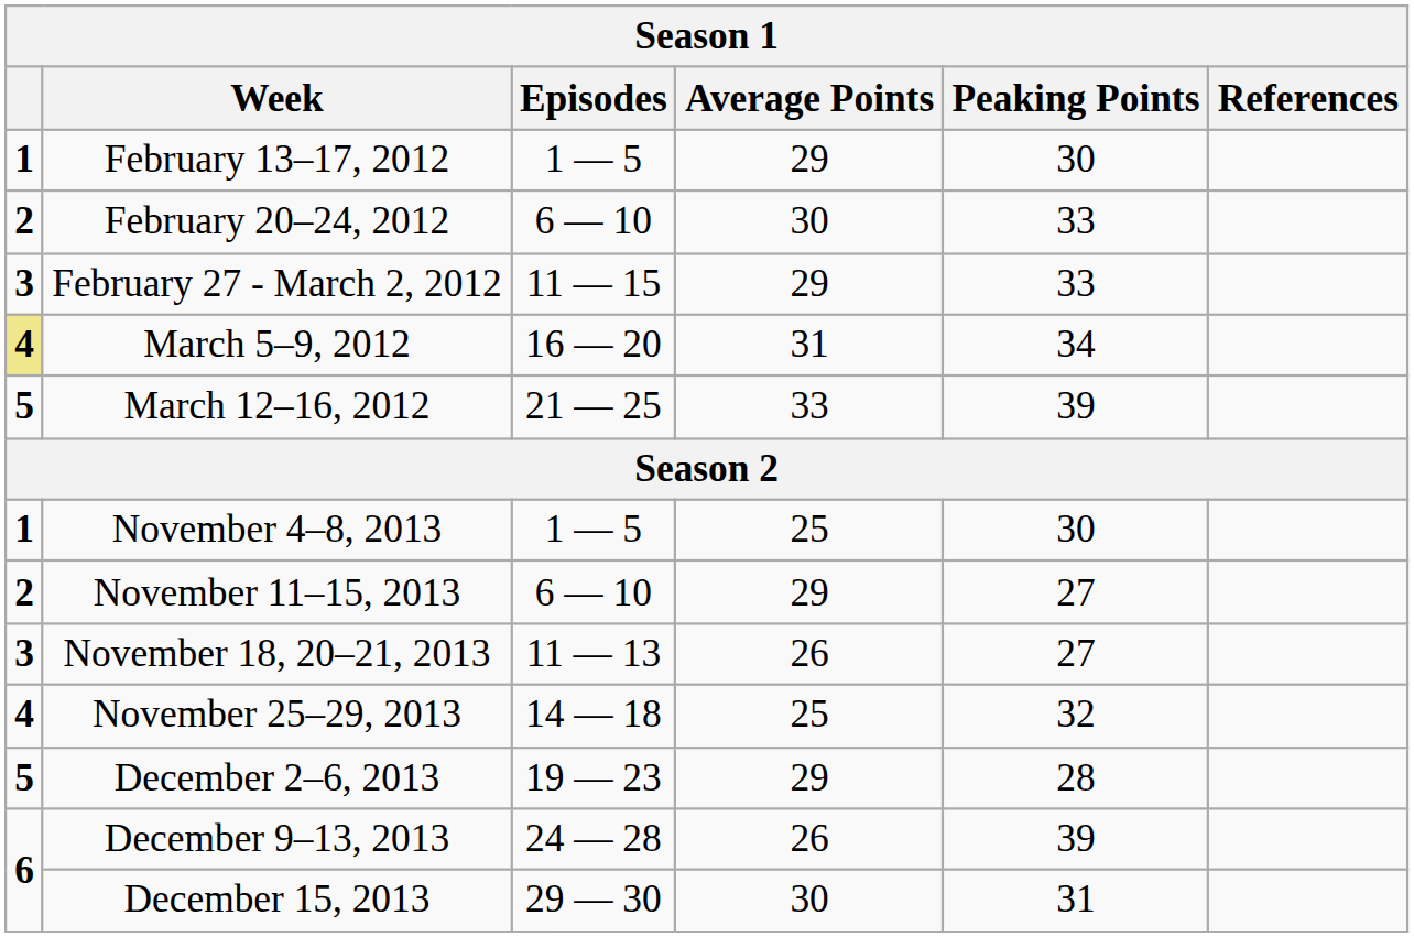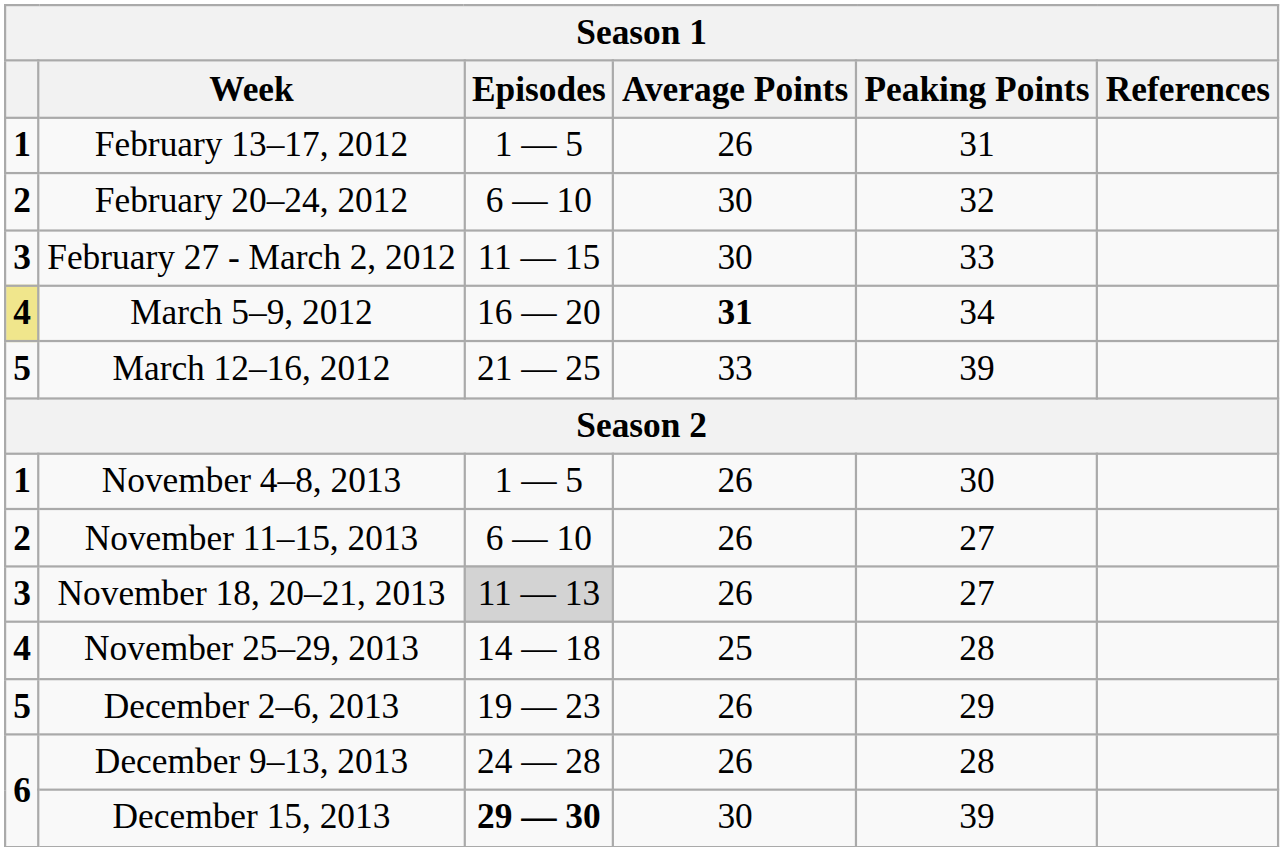February 13–17, 2012 | Average Points: 29 -> 26
February 13–17, 2012 | Peaking Points: 30 -> 31
February 20–24, 2012 | Peaking Points: 33 -> 32
February 27 - March 2, 2012 | Average Points: 29 -> 30
March 5–9, 2012 | Average Points: normal -> bold
November 4–8, 2013 | Average Points: 25 -> 26
November 11–15, 2013 | Average Points: 29 -> 26
November 18, 20–21, 2013 | Episodes: no background -> lightgrey background
November 25–29, 2013 | Peaking Points: 32 -> 28
December 2–6, 2013 | Average Points: 29 -> 26
December 2–6, 2013 | Peaking Points: 28 -> 29
December 9–13, 2013 | Peaking Points: 39 -> 28
December 15, 2013 | Episodes: normal -> bold
December 15, 2013 | Peaking Points: 31 -> 39
